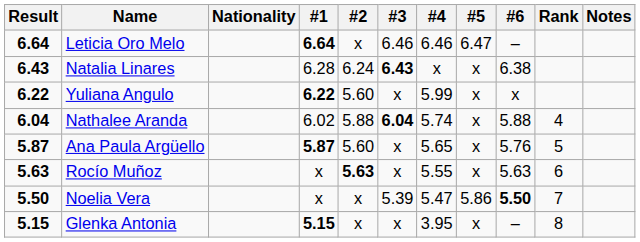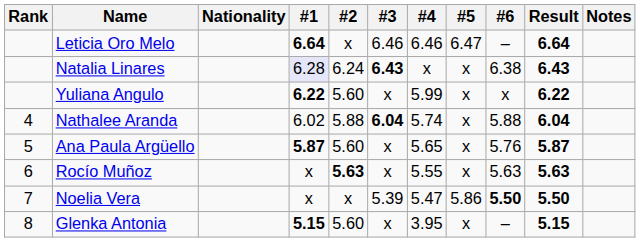columns swapped: Rank <-> Result
Natalia Linares | #1: no background -> lavender background
Glenka Antonia | #2: x -> 5.60
